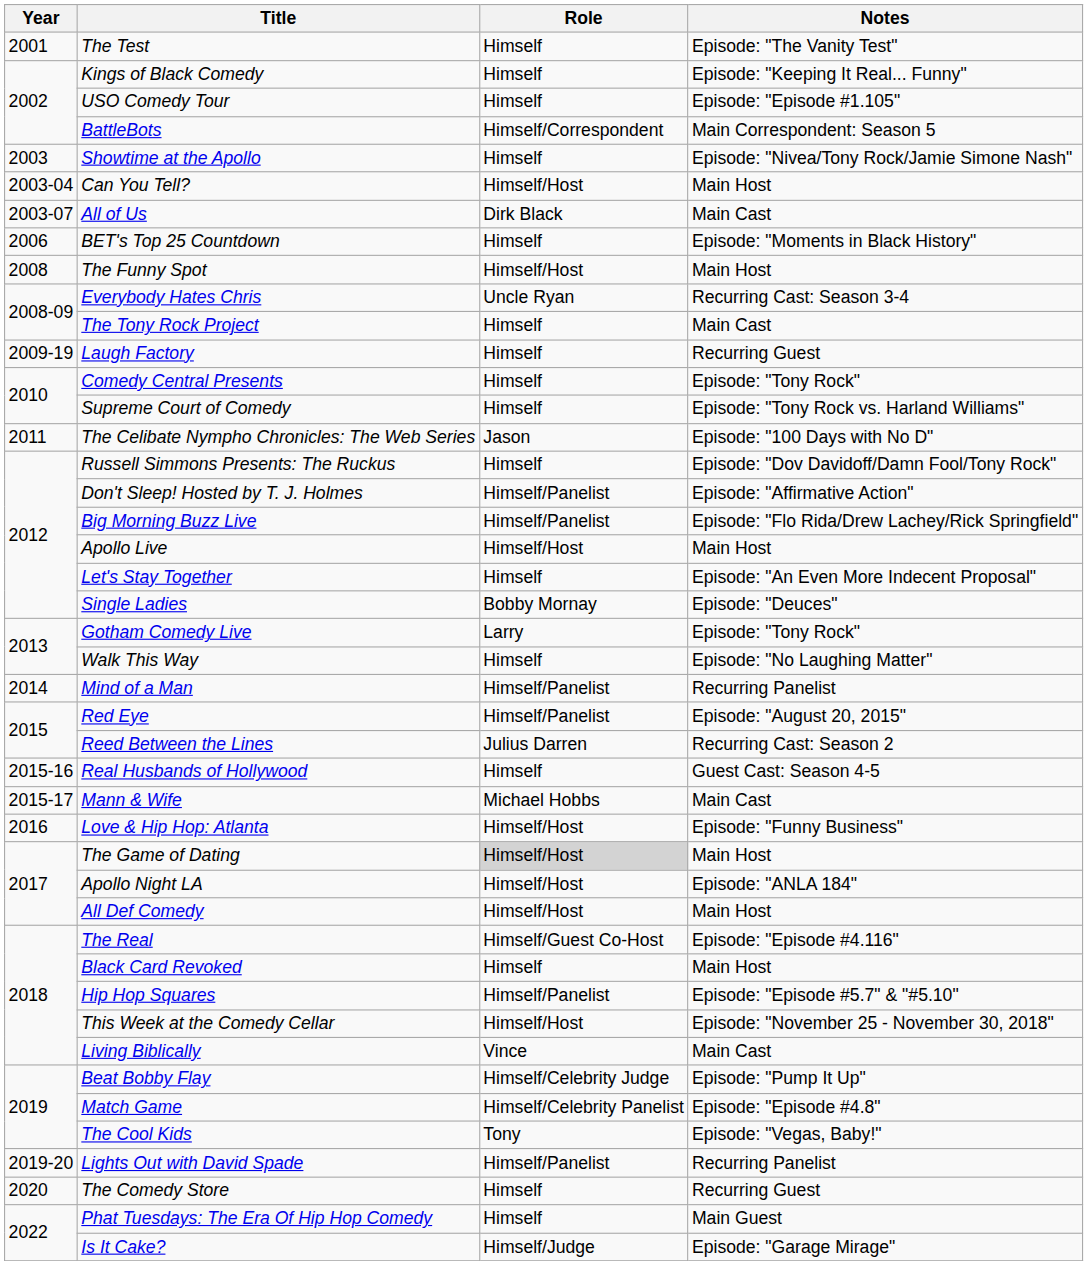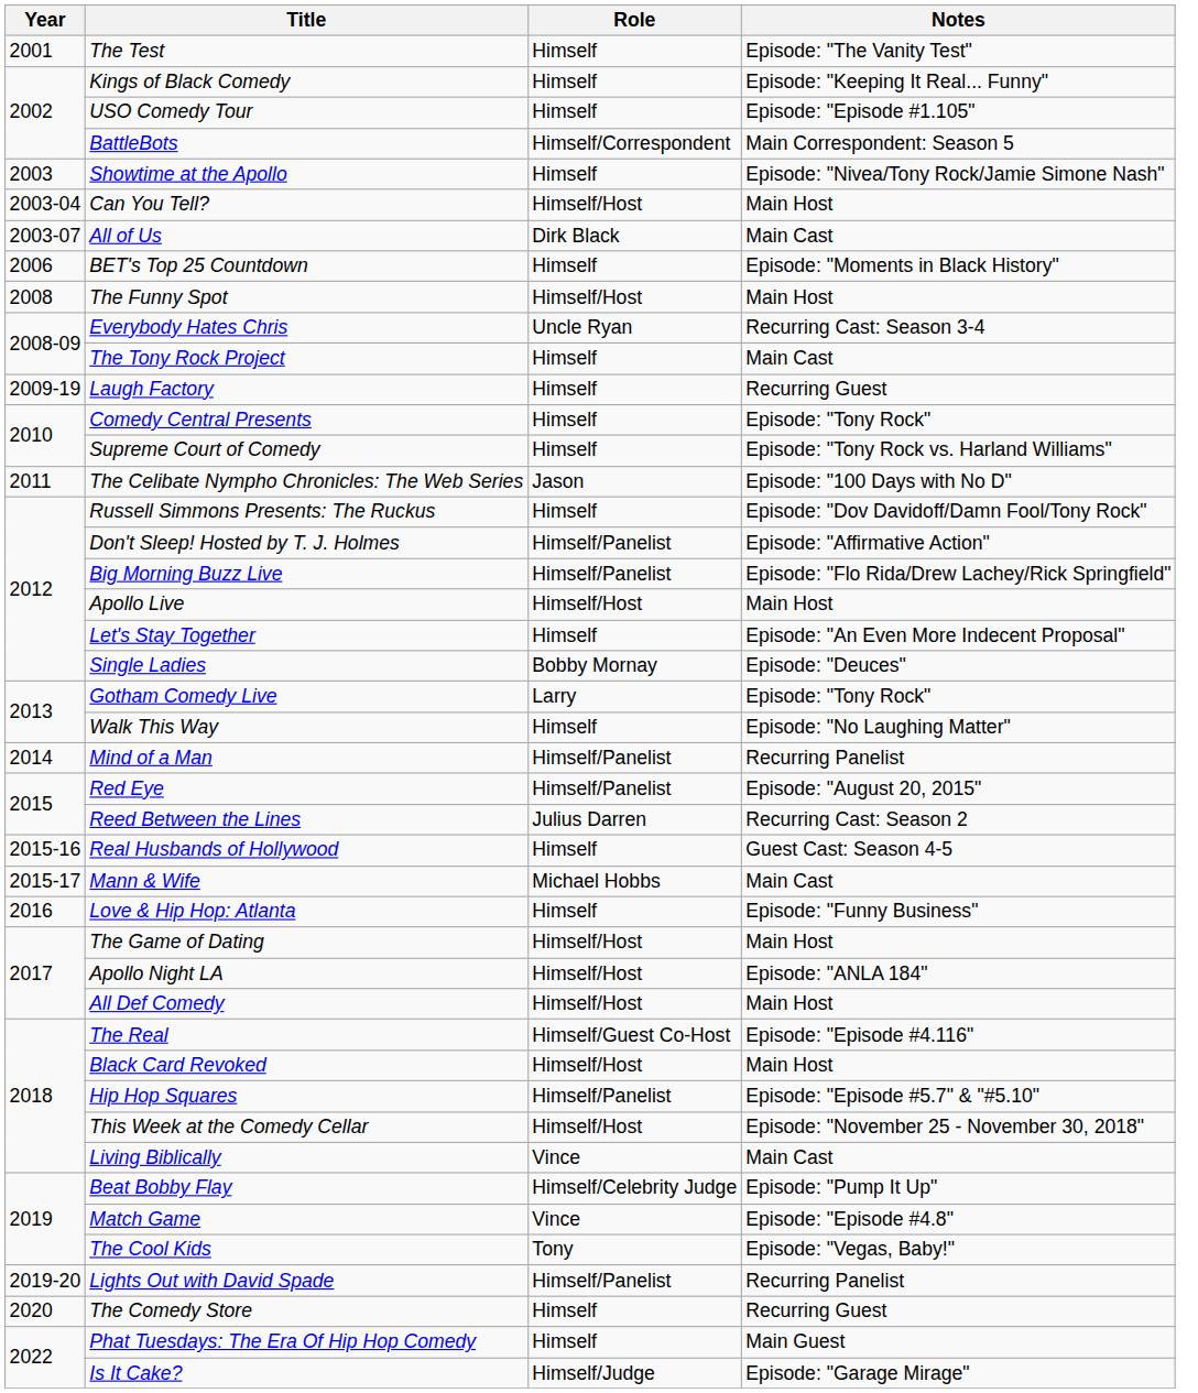Love & Hip Hop: Atlanta | Role: Himself/Host -> Himself
The Game of Dating | Role: lightgrey background -> no background
Black Card Revoked | Role: Himself -> Himself/Host
Match Game | Role: Himself/Celebrity Panelist -> Vince
